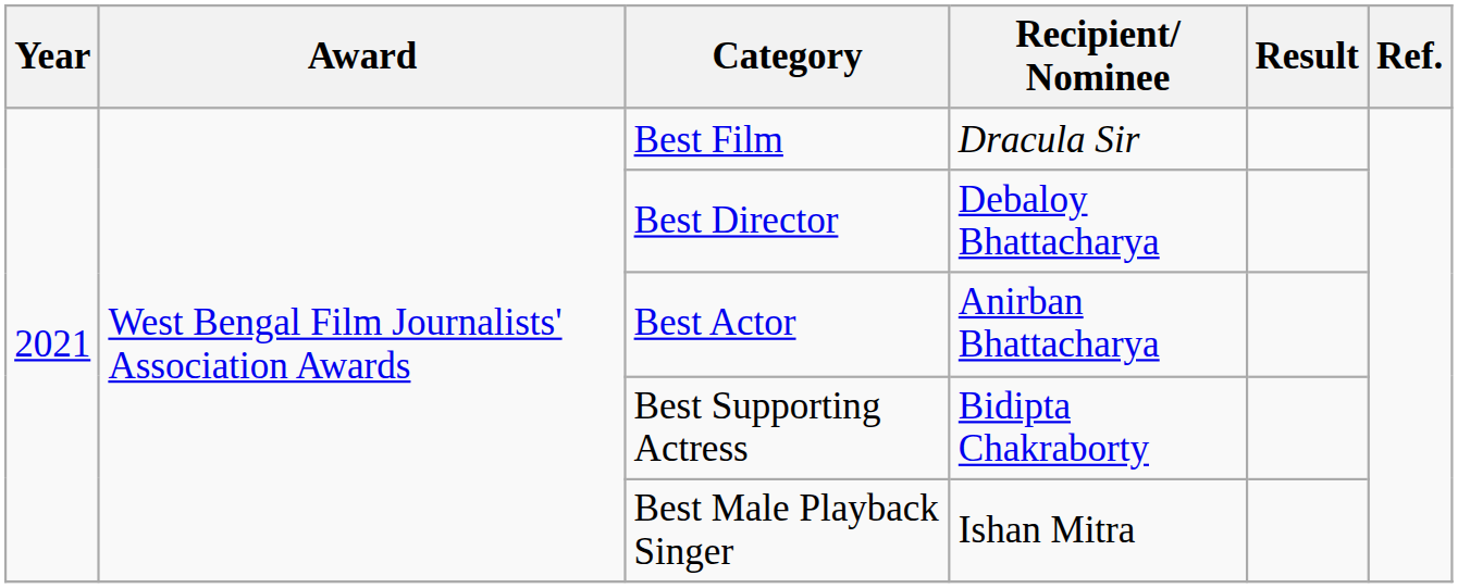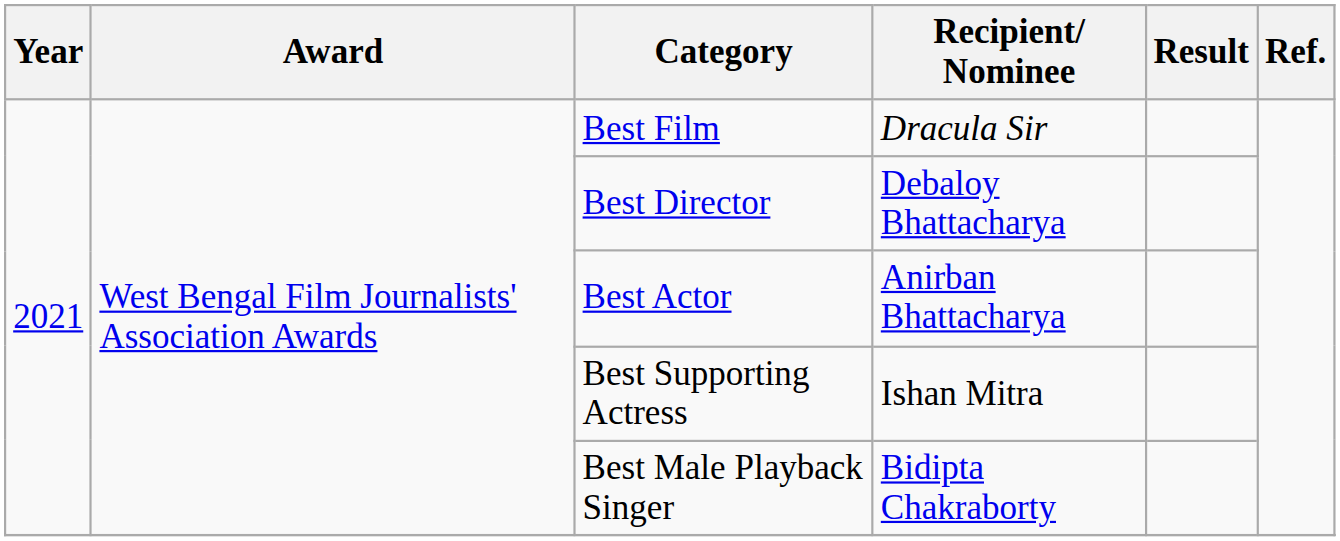Best Supporting Actress | Recipient/ Nominee: Bidipta Chakraborty -> Ishan Mitra
Best Male Playback Singer | Recipient/ Nominee: Ishan Mitra -> Bidipta Chakraborty
